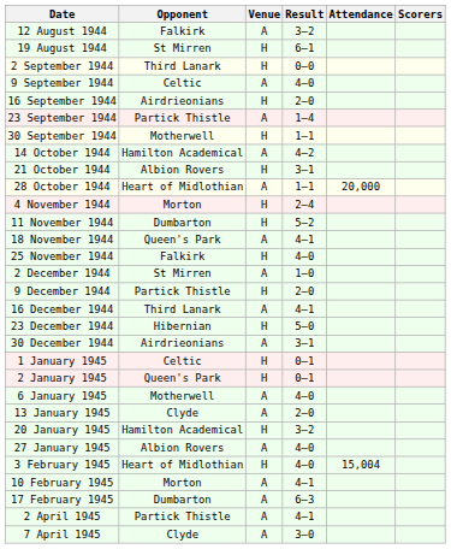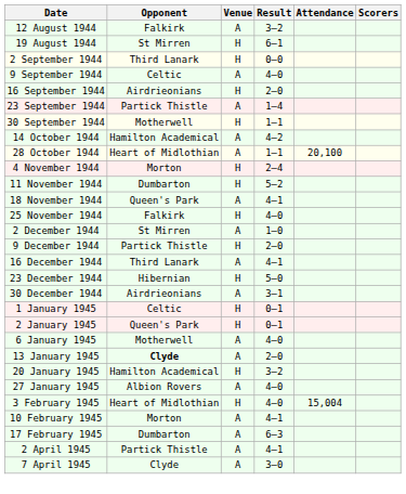- row: 21 October 1944 | Albion Rovers | H | 3–1
28 October 1944 | Attendance: 20,000 -> 20,100
13 January 1945 | Opponent: normal -> bold
